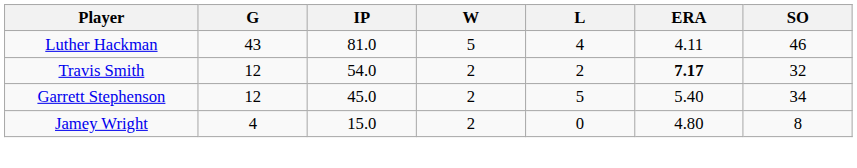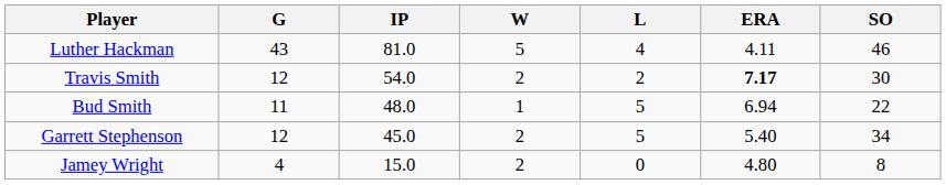Travis Smith | SO: 32 -> 30
+ row: Bud Smith | 11 | 48.0 | 1 | 5 | 6.94 | 22
